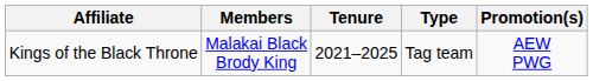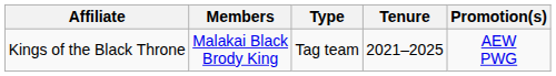columns swapped: Tenure <-> Type
